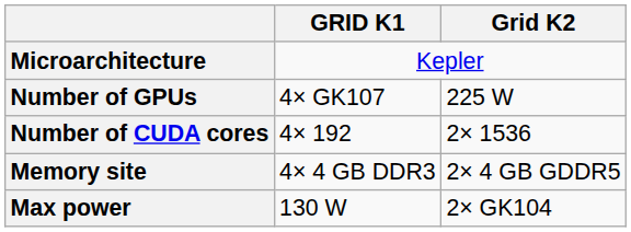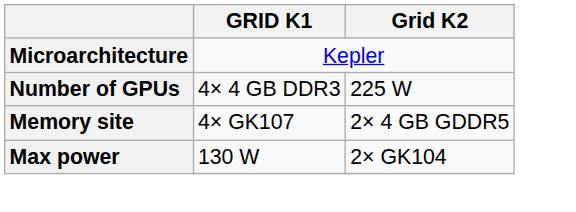Number of GPUs | GRID K1: 4× GK107 -> 4× 4 GB DDR3
- row: Number of CUDA cores | 4× 192 | 2× 1536
Memory site | GRID K1: 4× 4 GB DDR3 -> 4× GK107
